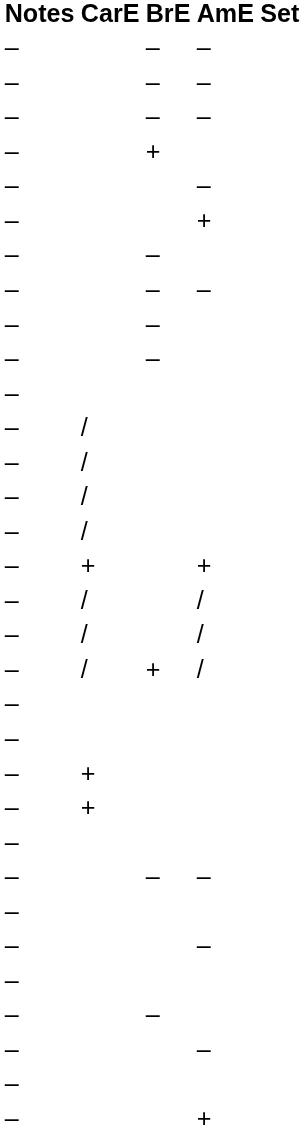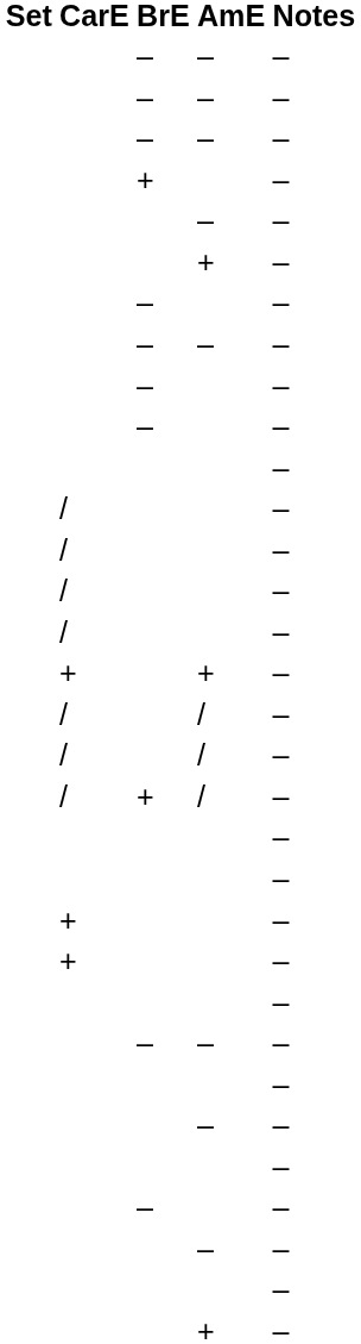columns swapped: Set <-> Notes
